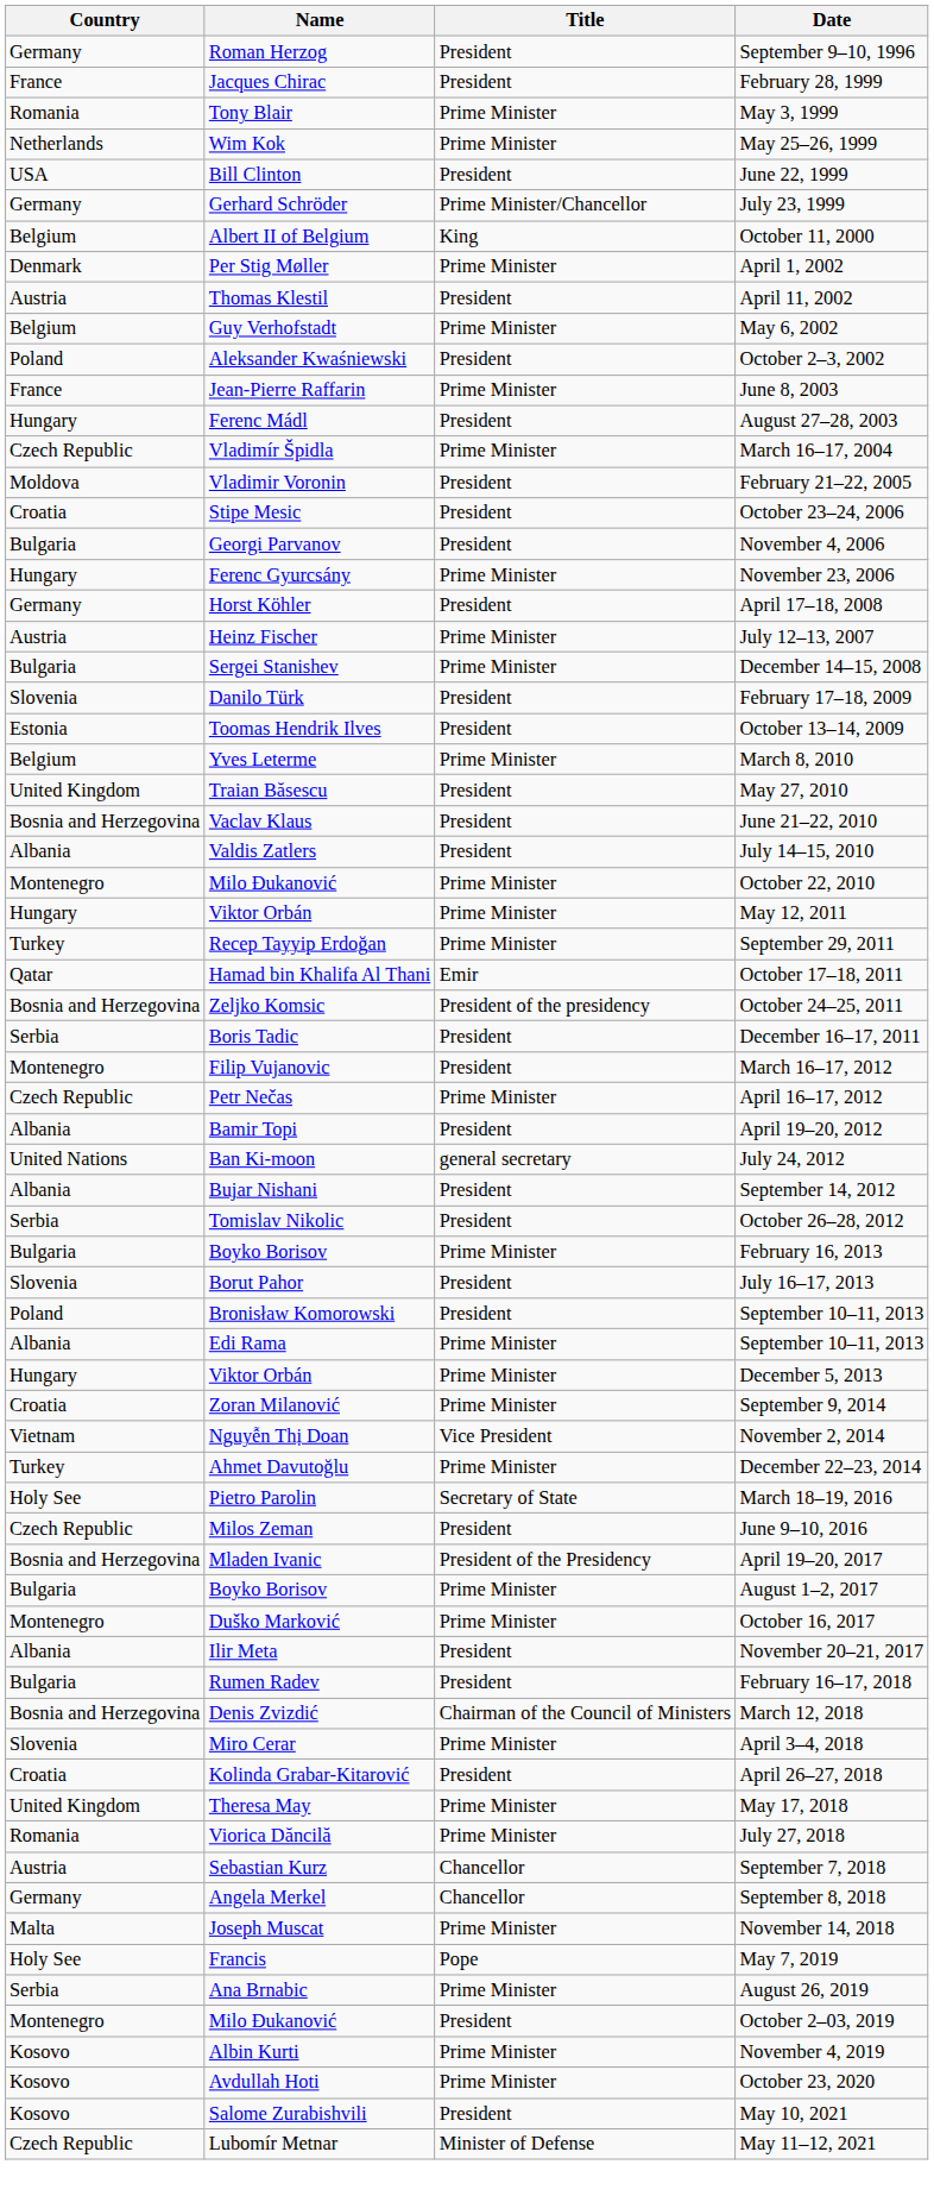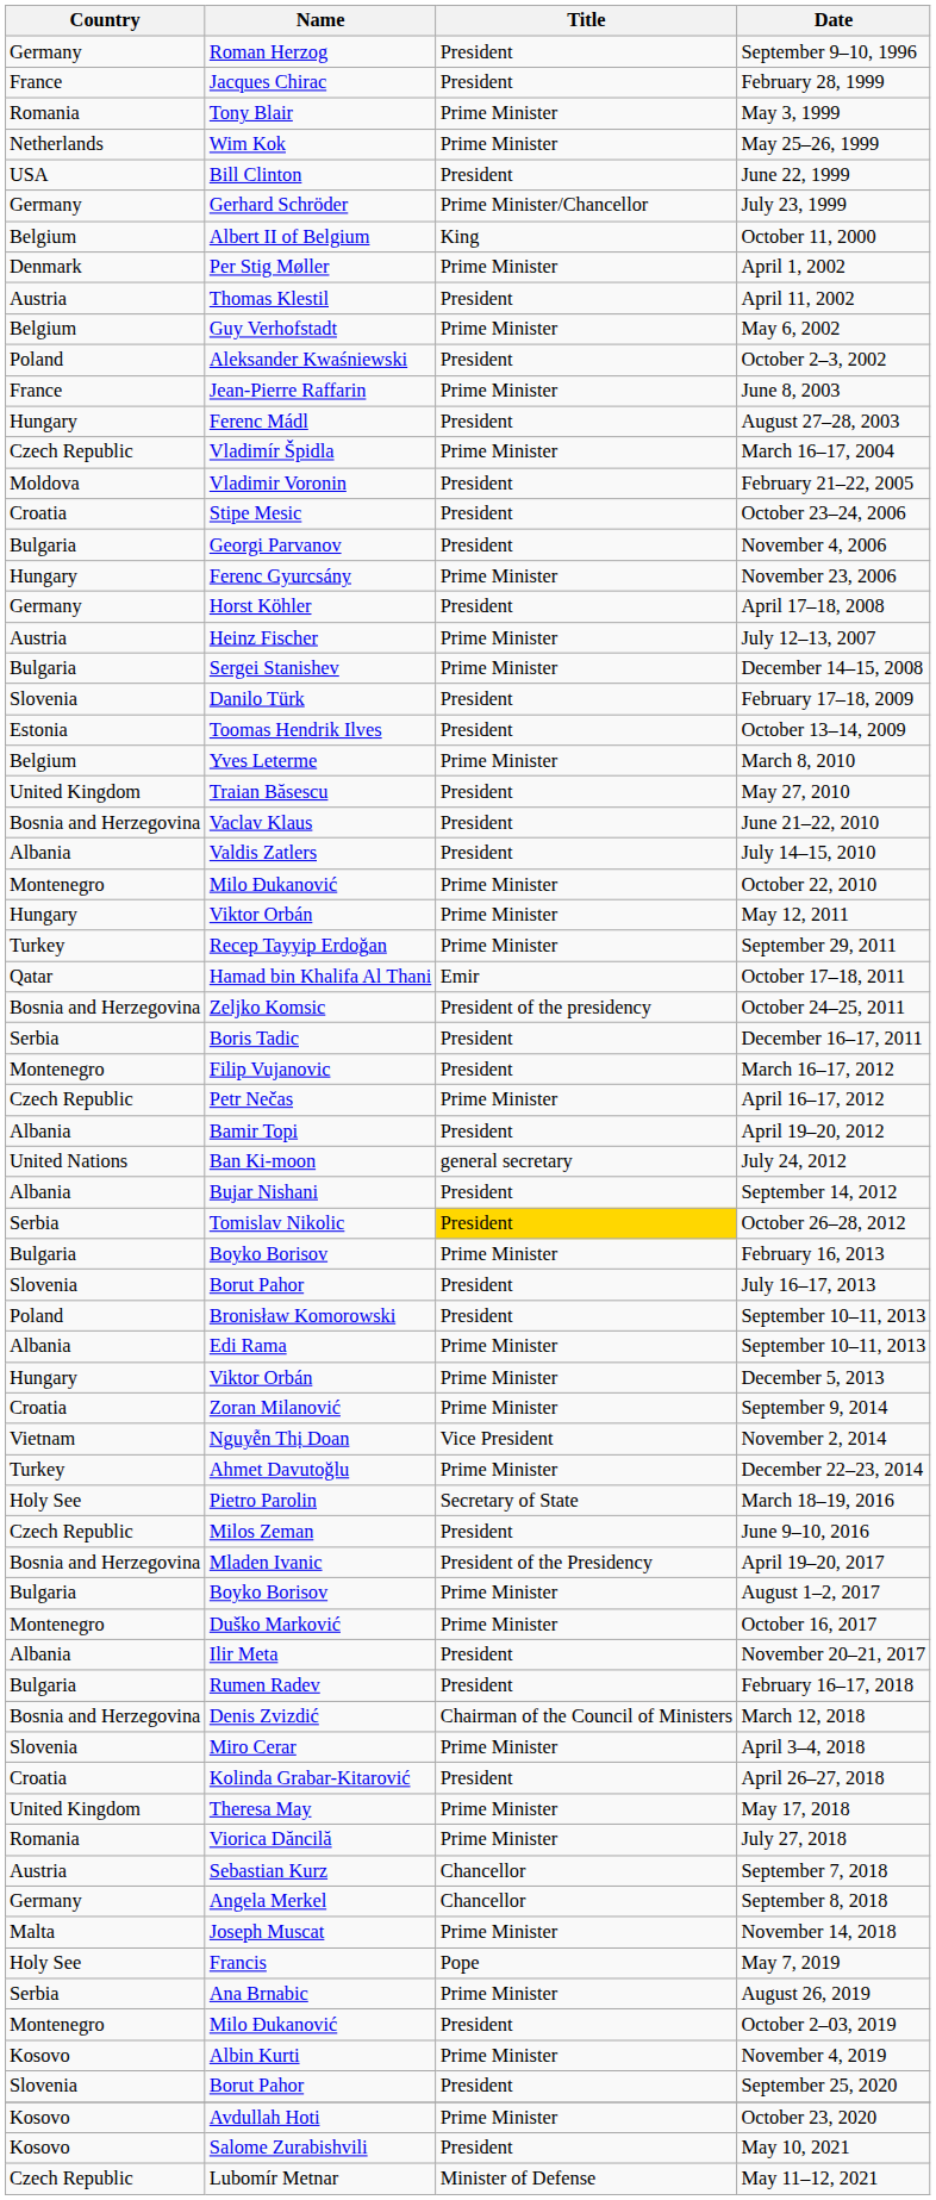October 26–28, 2012 | Title: no background -> gold background
+ row: Slovenia | Borut Pahor | President | September 25, 2020
